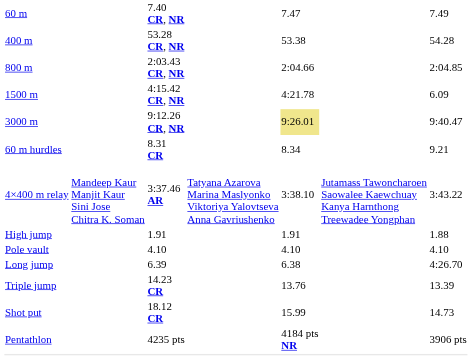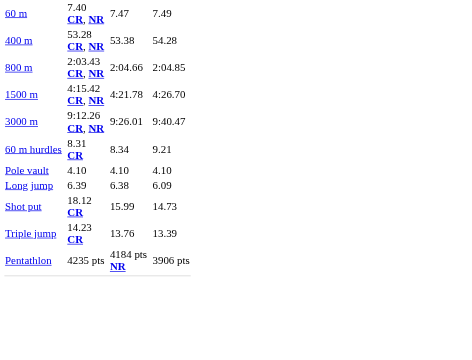1500 m | column 7: 6.09 -> 4:26.70
3000 m | column 5: khaki background -> no background
- row: 4×400 m relay | Mandeep Kaur Manjit Kaur Sini Jose Chitra K. Soman | 3:37.46 AR | Tatyana Azarova Marina Maslyonko Viktoriya Yalovtseva Anna Gavriushenko | 3:38.10 | Jutamass Tawoncharoen Saowalee Kaewchuay Kanya Harnthong Treewadee Yongphan | 3:43.22
- row: High jump | 1.91 | 1.91 | 1.88
Long jump | column 7: 4:26.70 -> 6.09
rows swapped: Triple jump <-> Shot put
